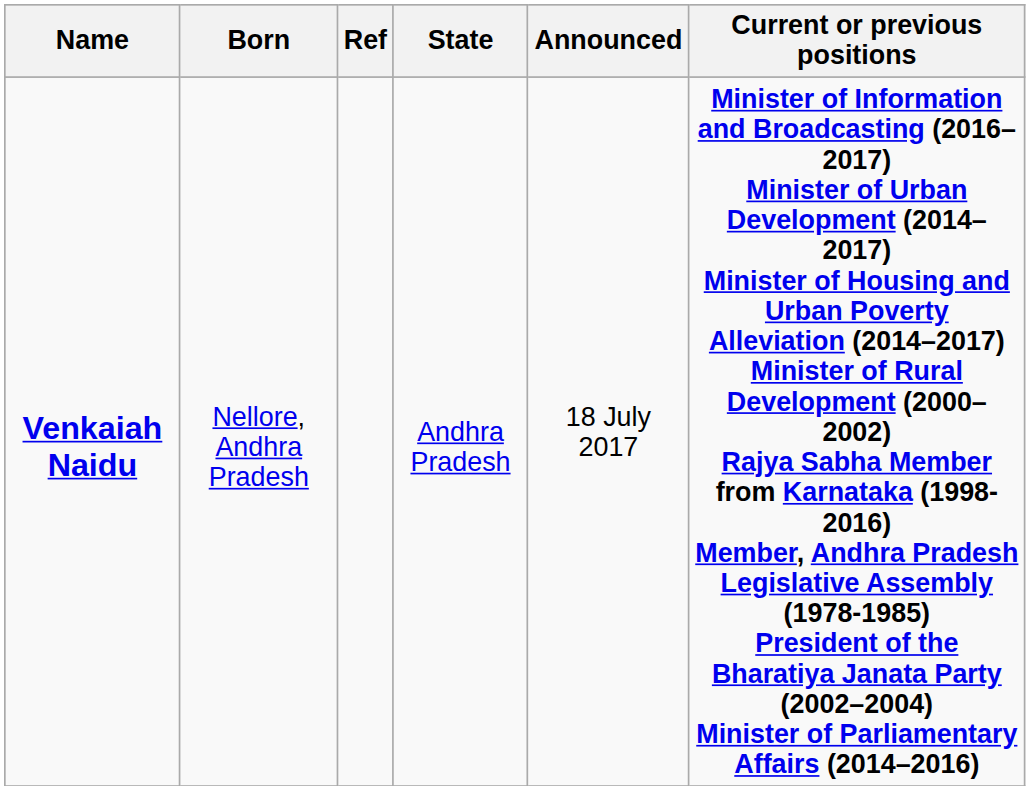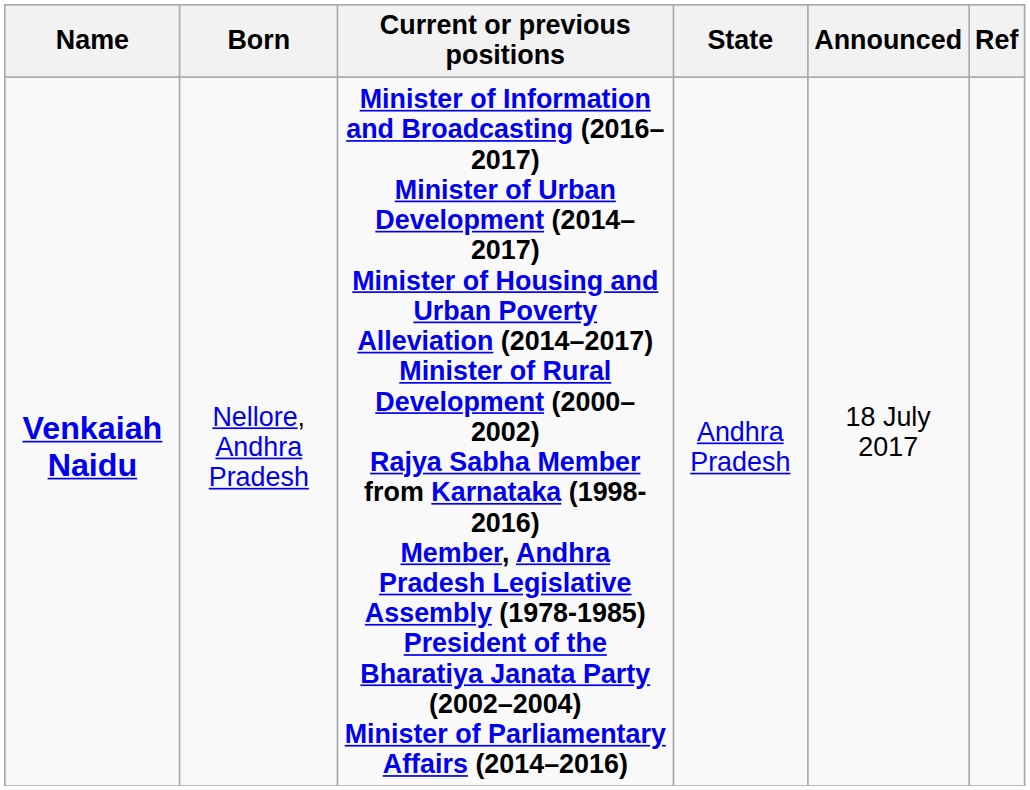columns swapped: Current or previous positions <-> Ref
